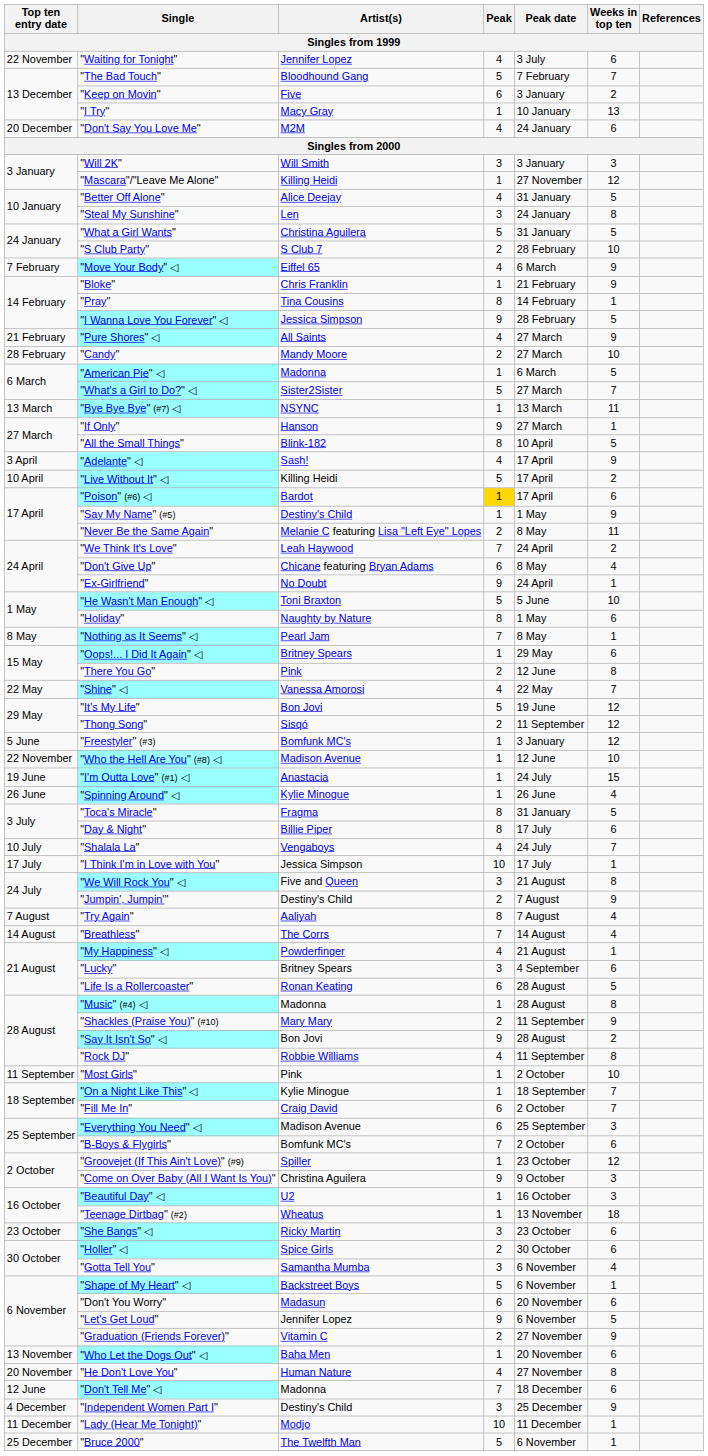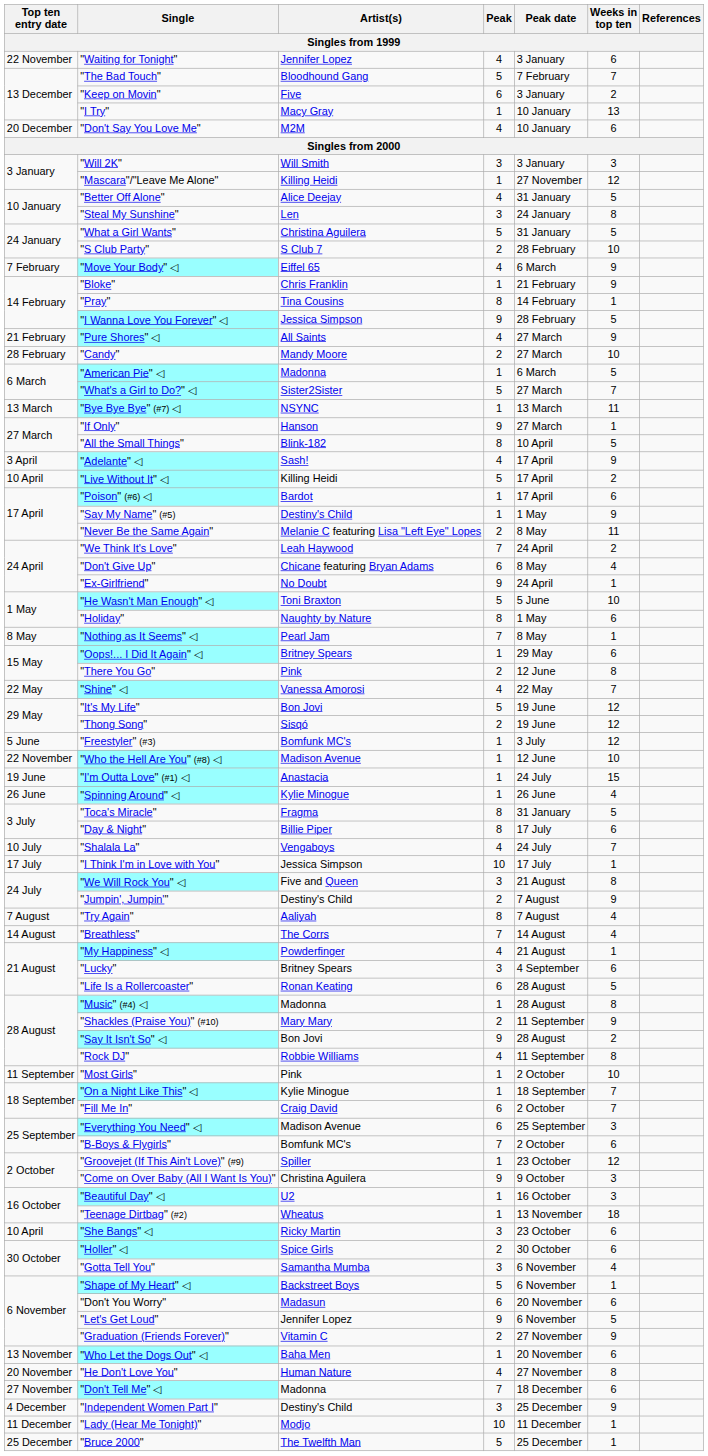"Waiting for Tonight" | Peak date: 3 July -> 3 January
"Don't Say You Love Me" | Peak date: 24 January -> 10 January
"Poison" (#6) ◁ | Peak: gold background -> no background
"Thong Song" | Peak date: 11 September -> 19 June
"Freestyler" (#3) | Peak date: 3 January -> 3 July
"She Bangs" ◁ | Top ten entry date: 23 October -> 10 April
"Don't Tell Me" ◁ | Top ten entry date: 12 June -> 27 November
"Bruce 2000" | Peak date: 6 November -> 25 December
